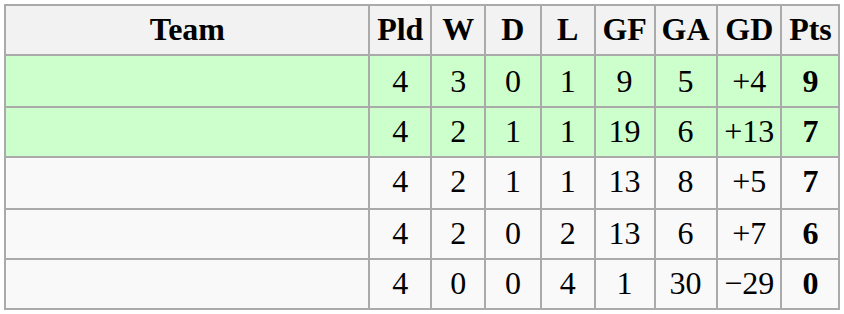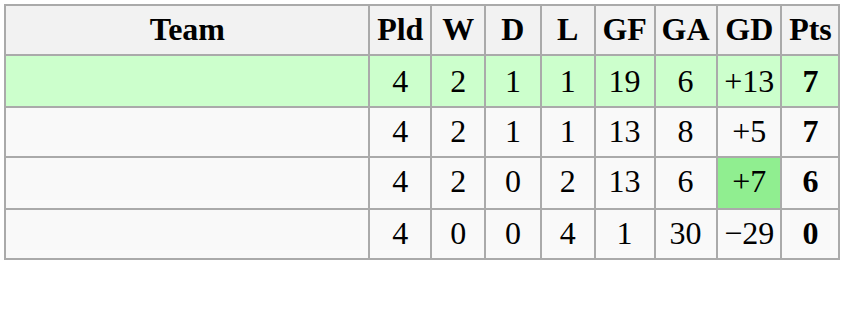- row: 4 | 3 | 0 | 1 | 9 | 5 | +4 | 9
2 / 0 | GD: no background -> lightgreen background
